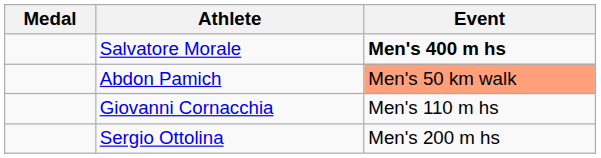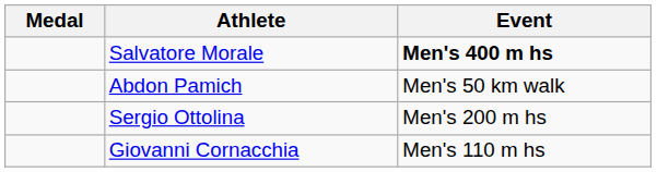Abdon Pamich | Event: lightsalmon background -> no background
rows swapped: Giovanni Cornacchia <-> Sergio Ottolina
